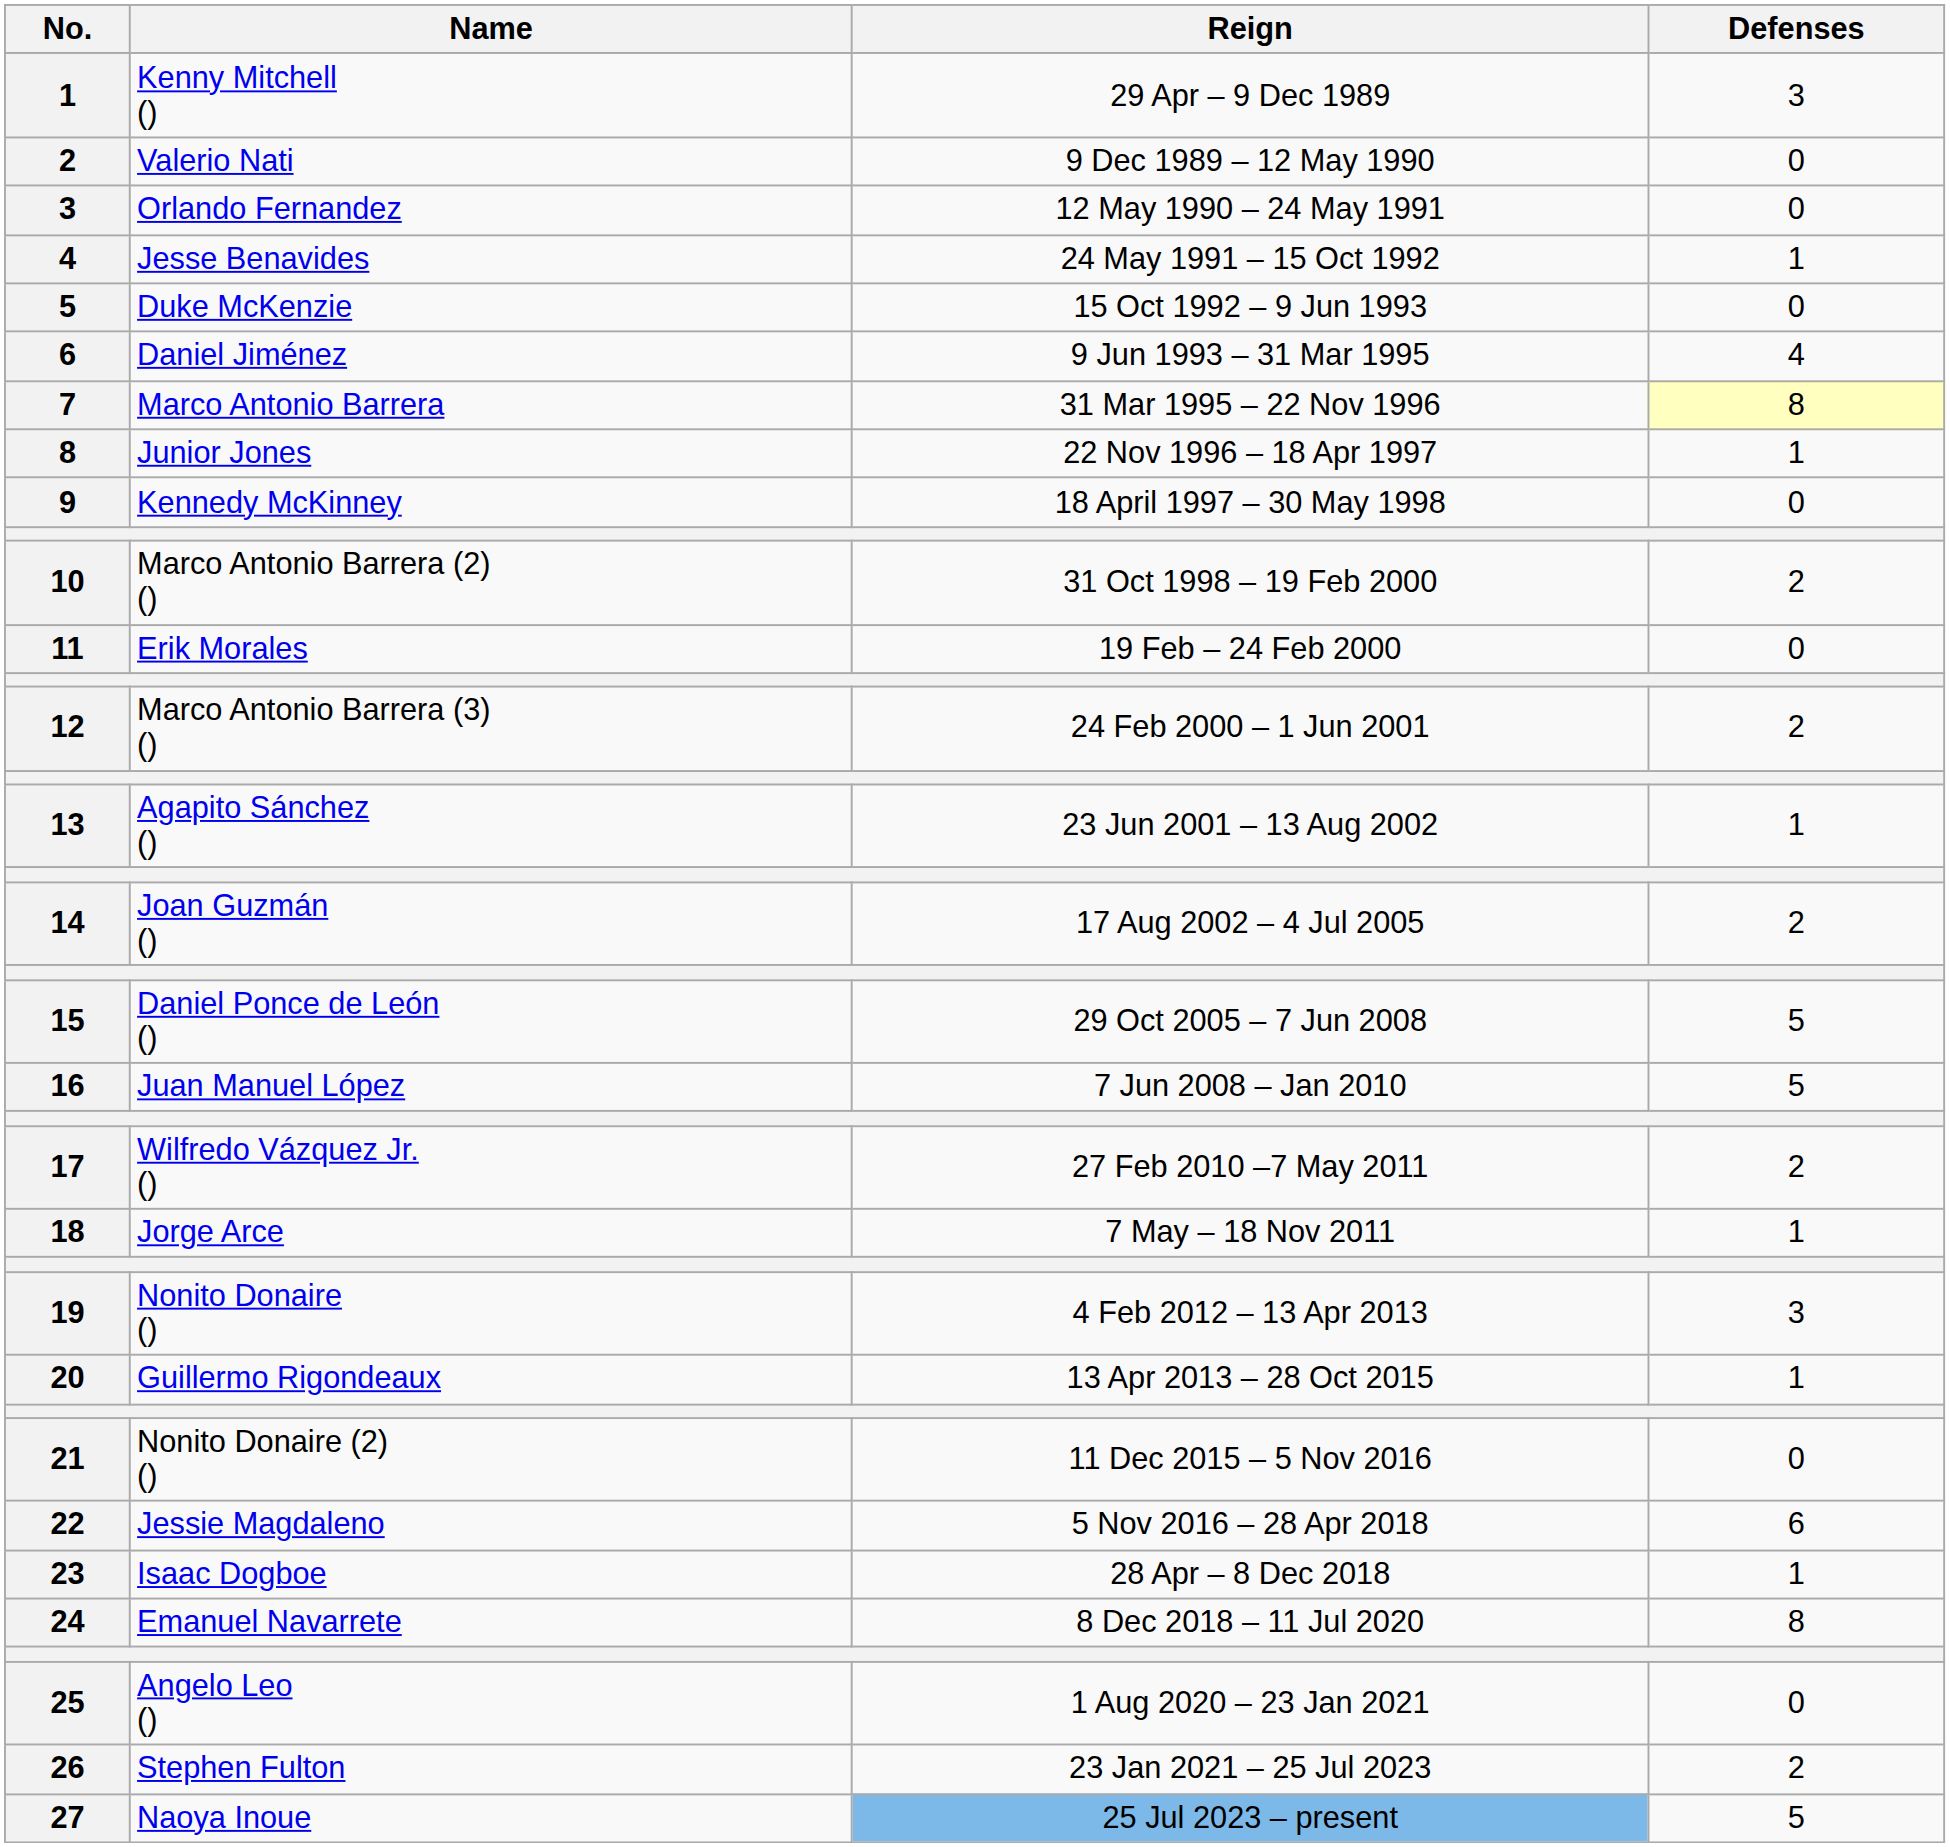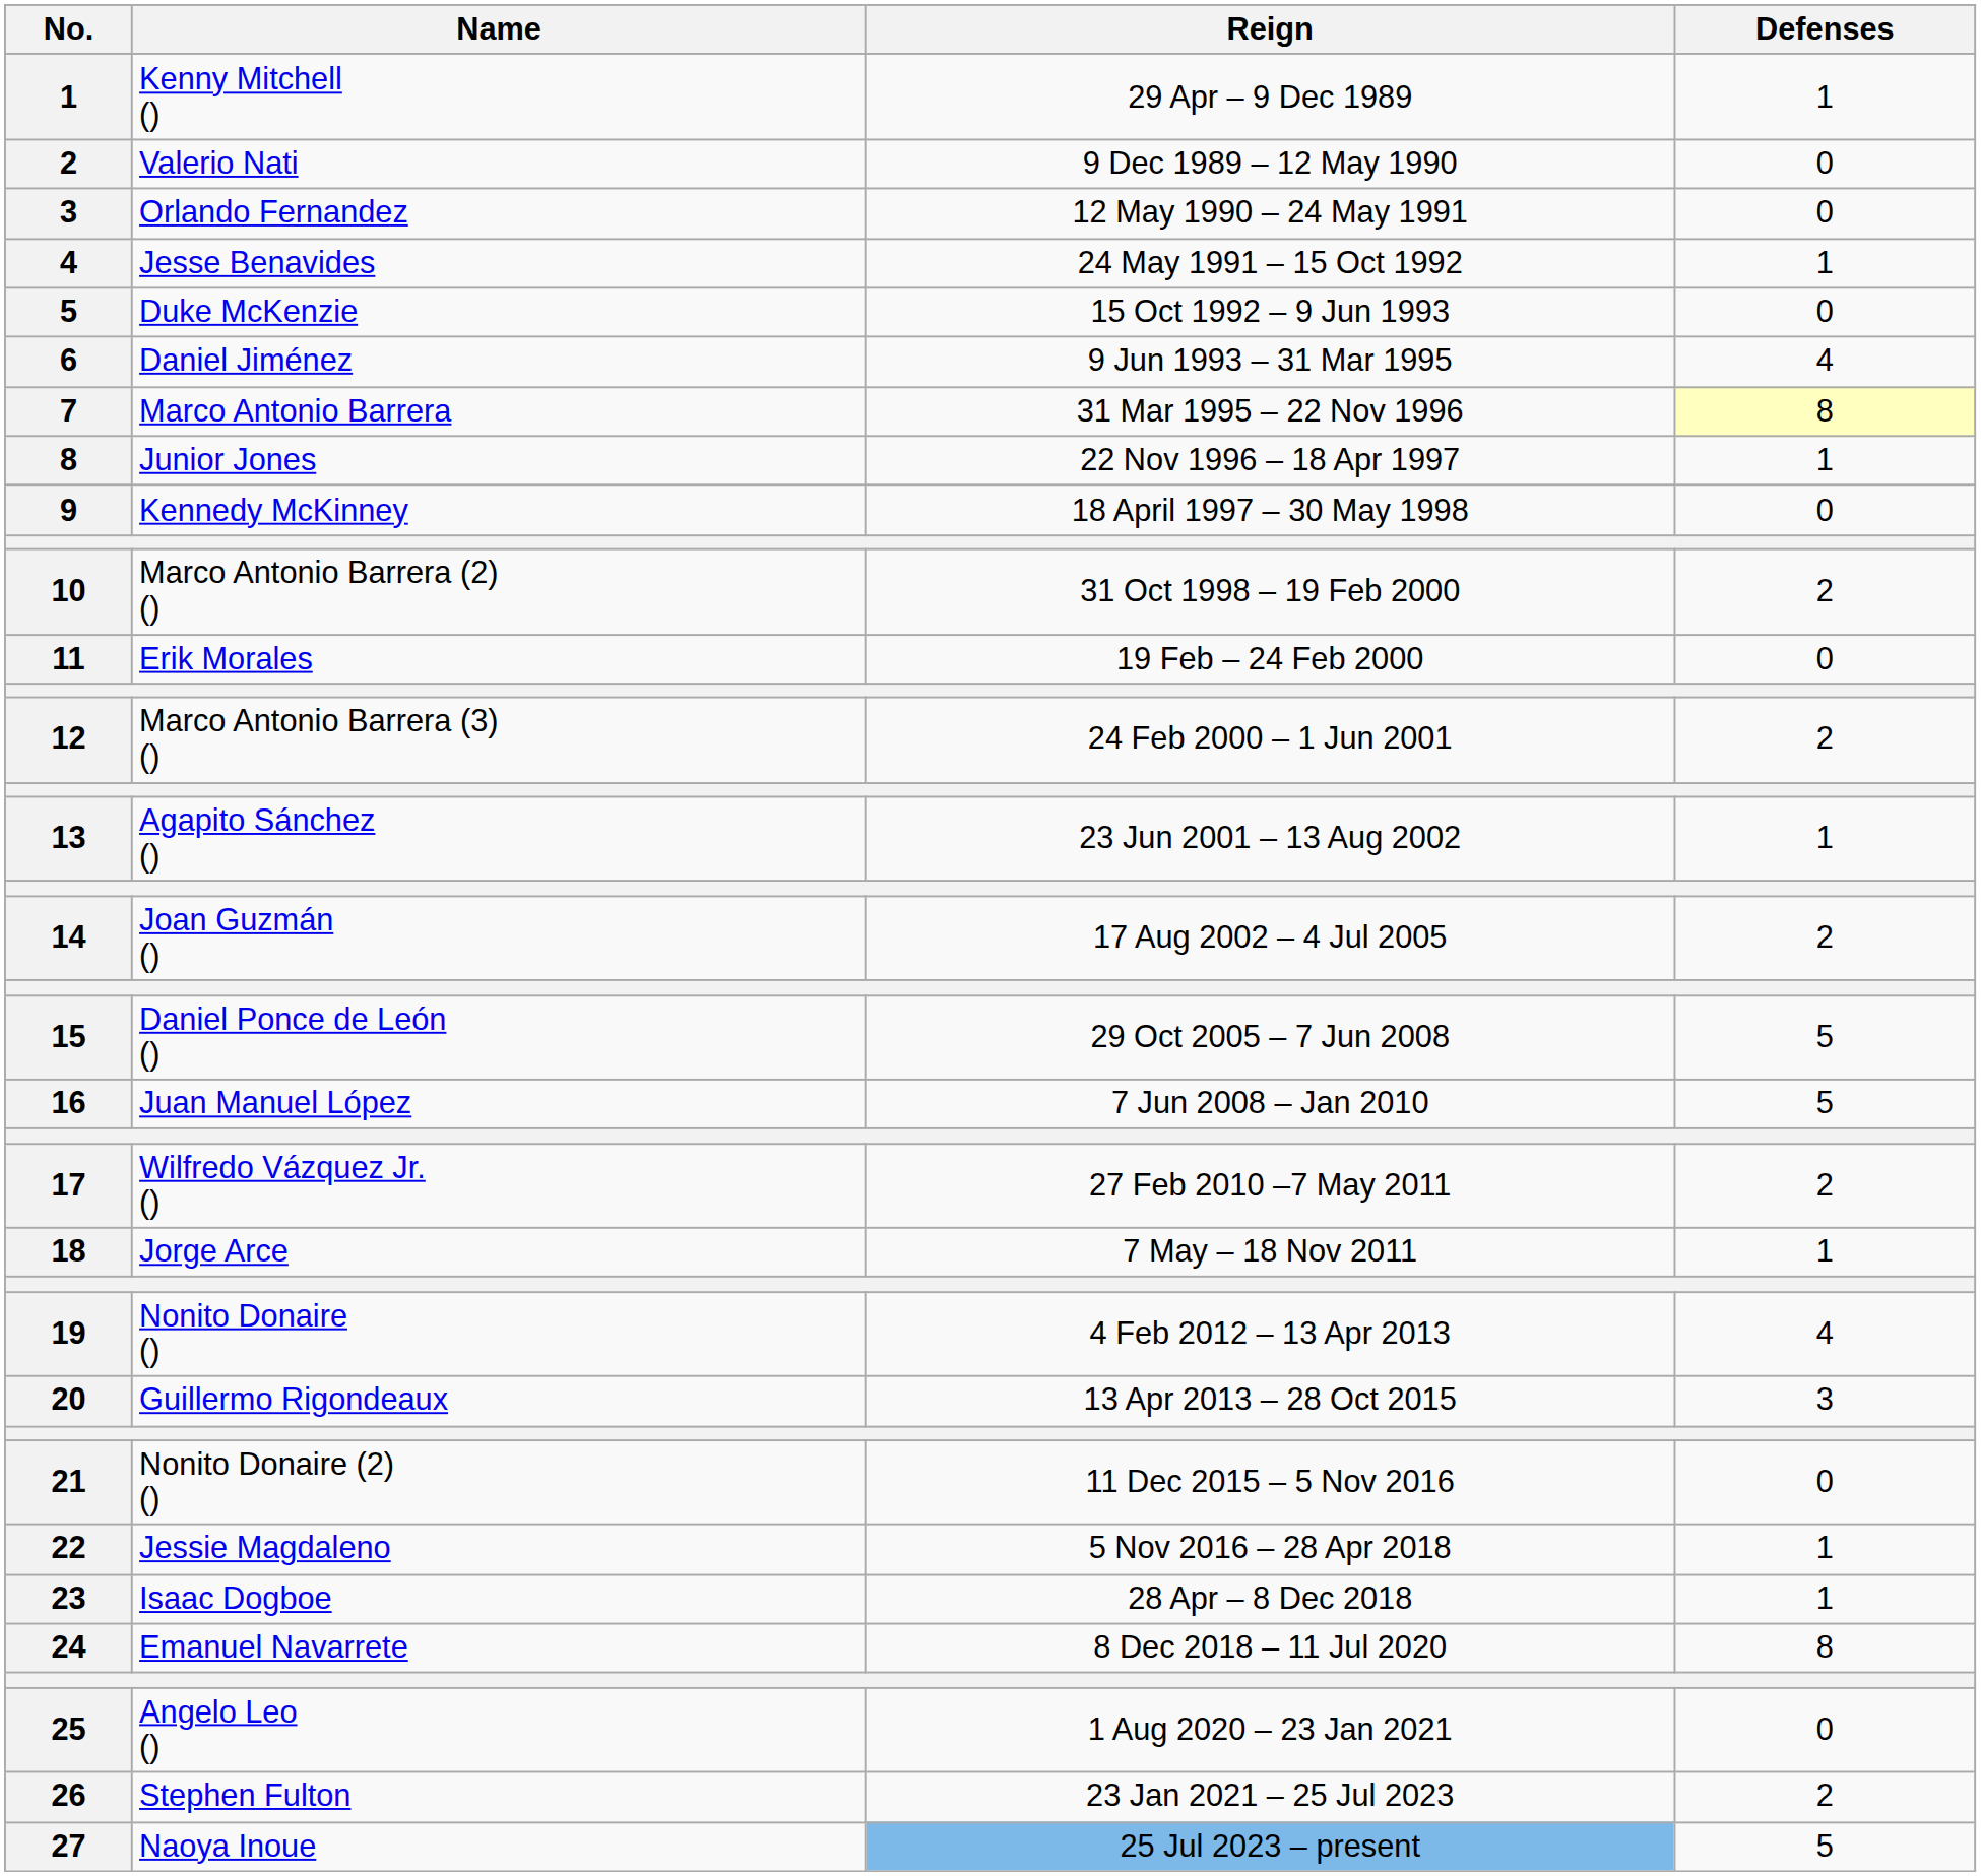Kenny Mitchell () | Defenses: 3 -> 1
Nonito Donaire () | Defenses: 3 -> 4
Guillermo Rigondeaux | Defenses: 1 -> 3
Jessie Magdaleno | Defenses: 6 -> 1
